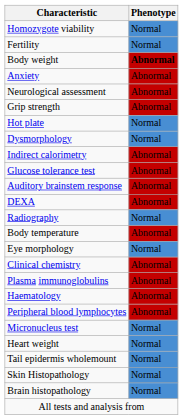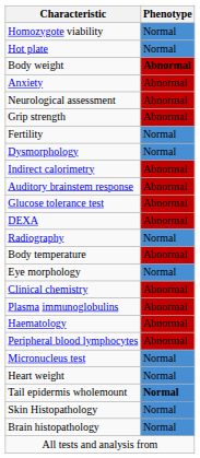rows swapped: Fertility <-> Hot plate
rows swapped: Glucose tolerance test <-> Auditory brainstem response
Tail epidermis wholemount | Phenotype: normal -> bold
